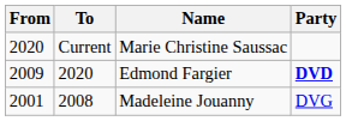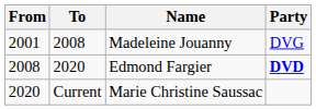rows swapped: Madeleine Jouanny <-> Marie Christine Saussac
Edmond Fargier | From: 2009 -> 2008
